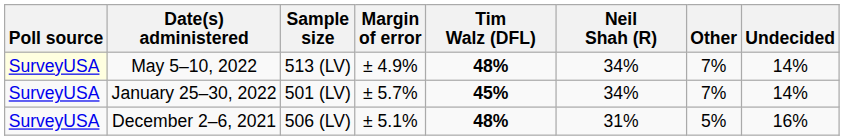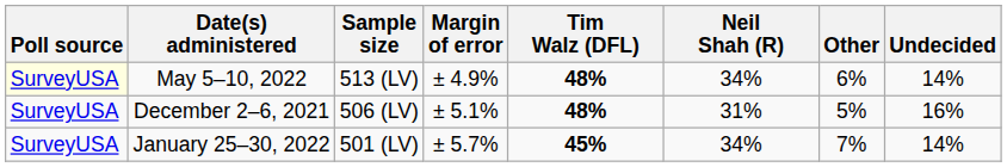May 5–10, 2022 | Other: 7% -> 6%
rows swapped: January 25–30, 2022 <-> December 2–6, 2021
